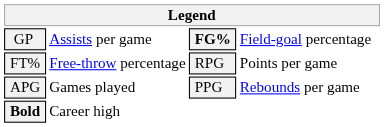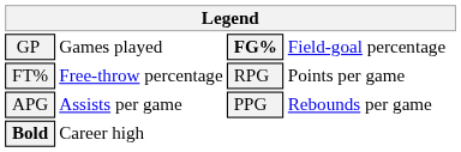GP | column 2: Assists per game -> Games played
APG | column 2: Games played -> Assists per game
